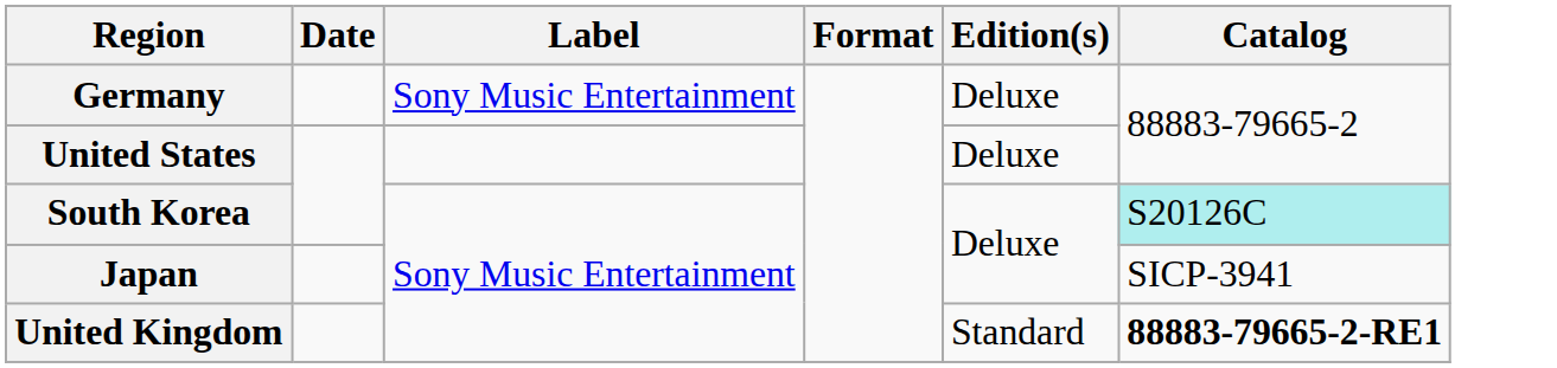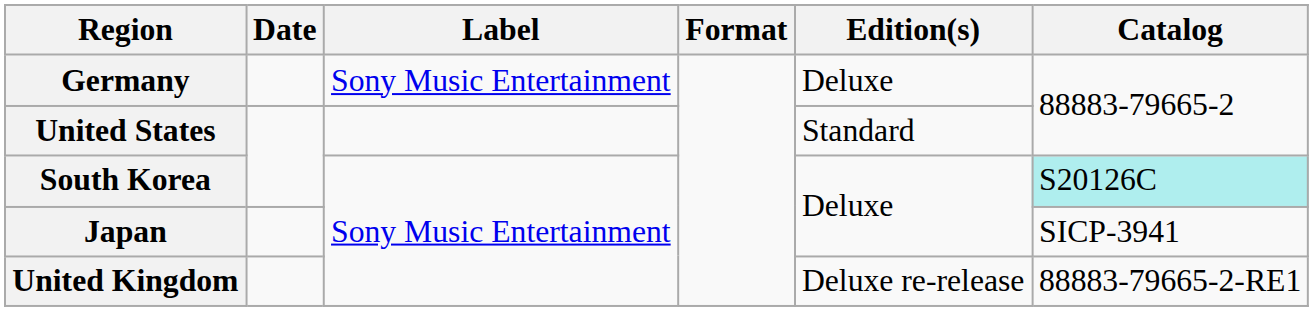United States | Edition(s): Deluxe -> Standard
United Kingdom | Edition(s): Standard -> Deluxe re-release
United Kingdom | Catalog: bold -> normal
